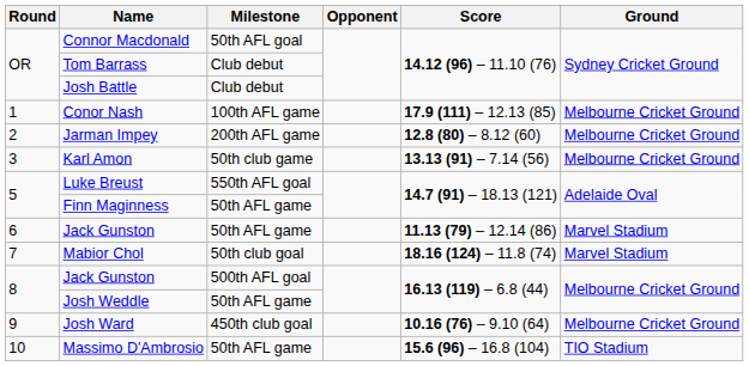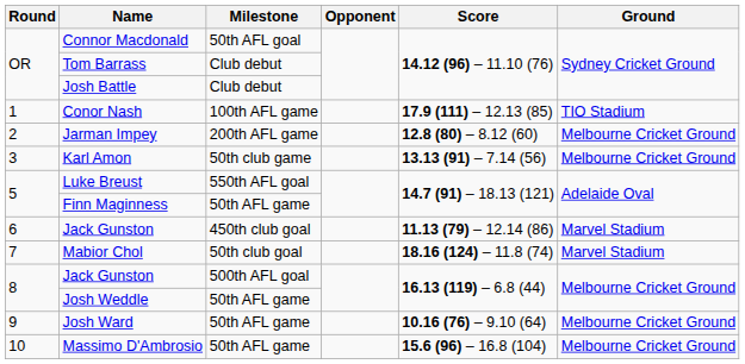Conor Nash | Ground: Melbourne Cricket Ground -> TIO Stadium
6 / Jack Gunston | Milestone: 50th AFL game -> 450th club goal
Josh Ward | Milestone: 450th club goal -> 50th AFL game
Massimo D'Ambrosio | Ground: TIO Stadium -> Melbourne Cricket Ground
